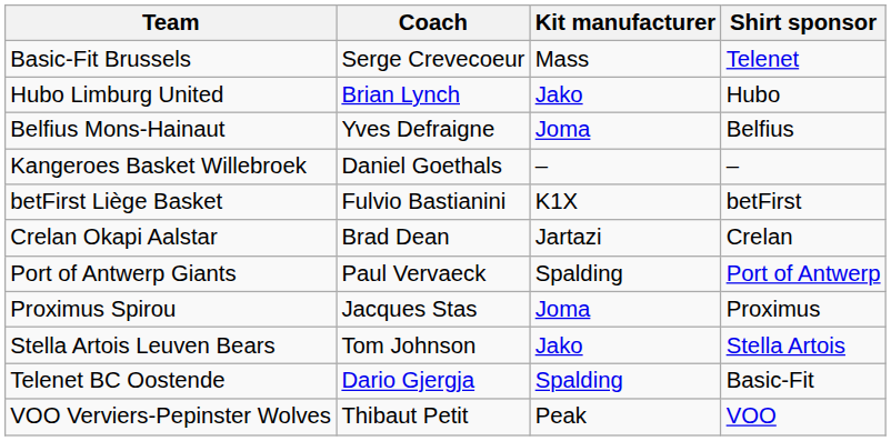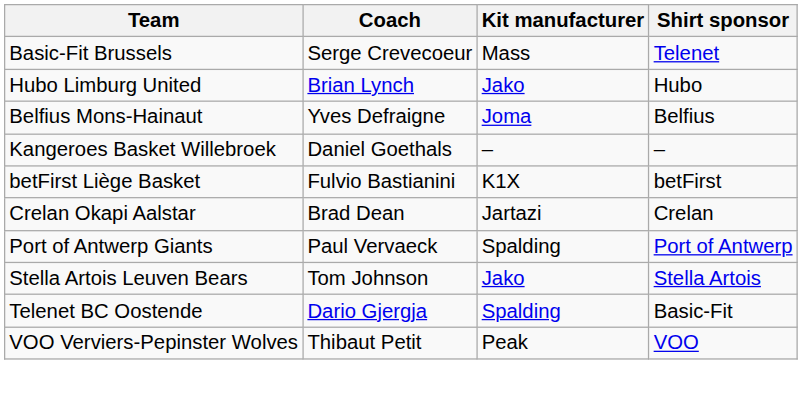- row: Proximus Spirou | Jacques Stas | Joma | Proximus
